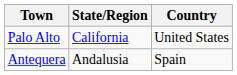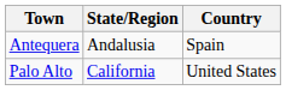rows swapped: Antequera <-> Palo Alto
